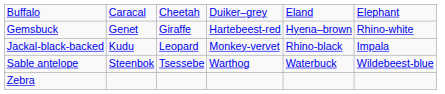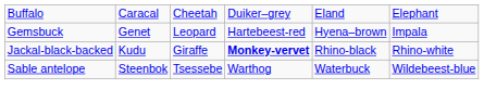Gemsbuck | column 3: Giraffe -> Leopard
Gemsbuck | column 6: Rhino-white -> Impala
Jackal-black-backed | column 3: Leopard -> Giraffe
Jackal-black-backed | column 4: normal -> bold
Jackal-black-backed | column 6: Impala -> Rhino-white
- row: Zebra
